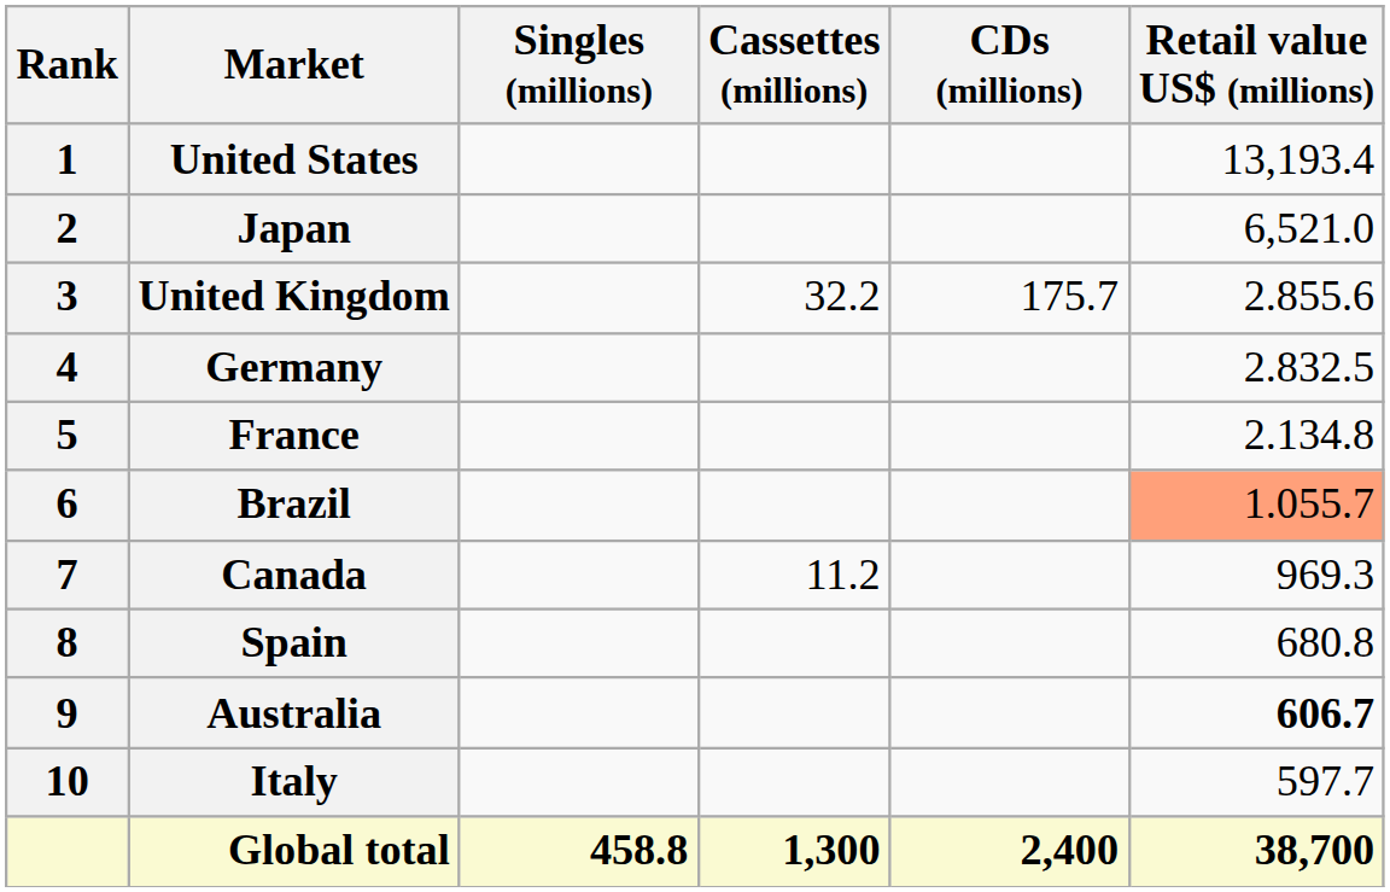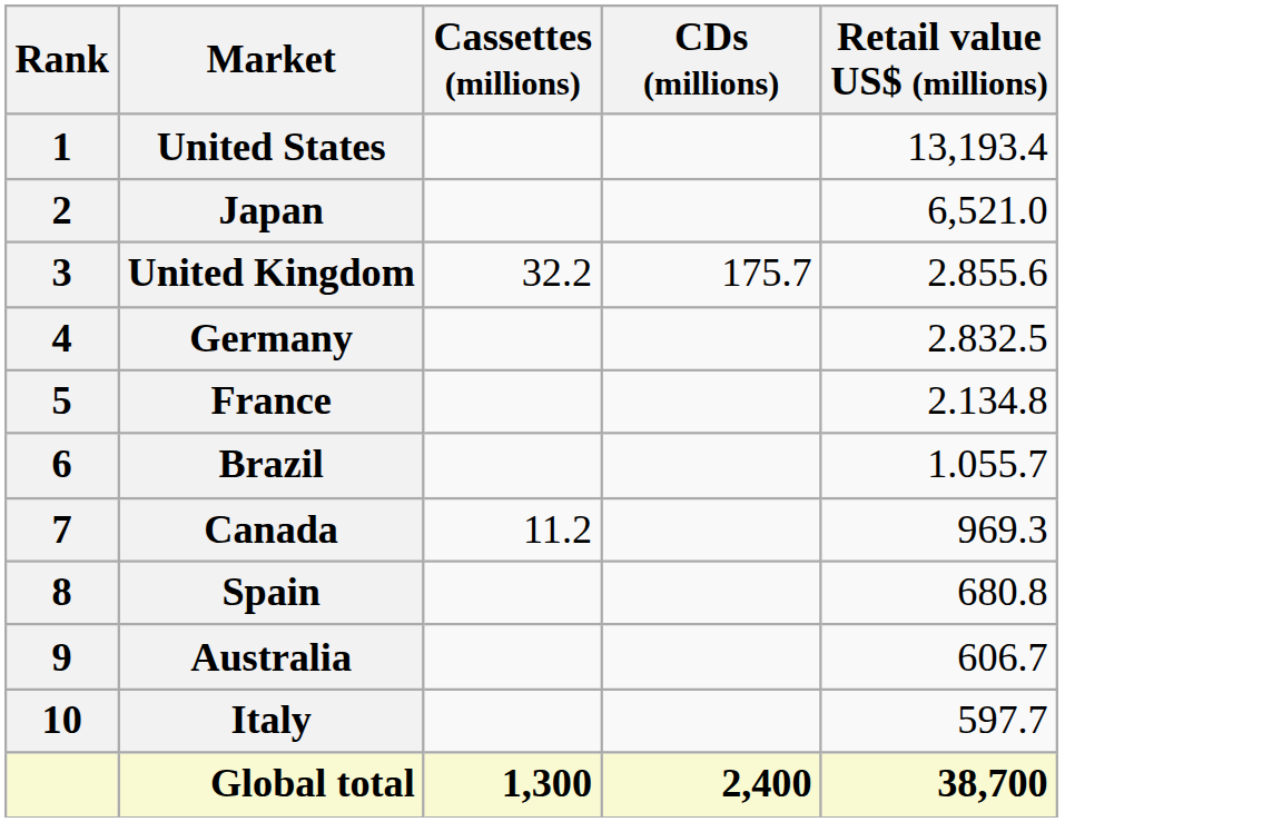- column: Singles (millions) | 458.8
Brazil | Retail value US$ (millions): lightsalmon background -> no background
Australia | Retail value US$ (millions): bold -> normal
